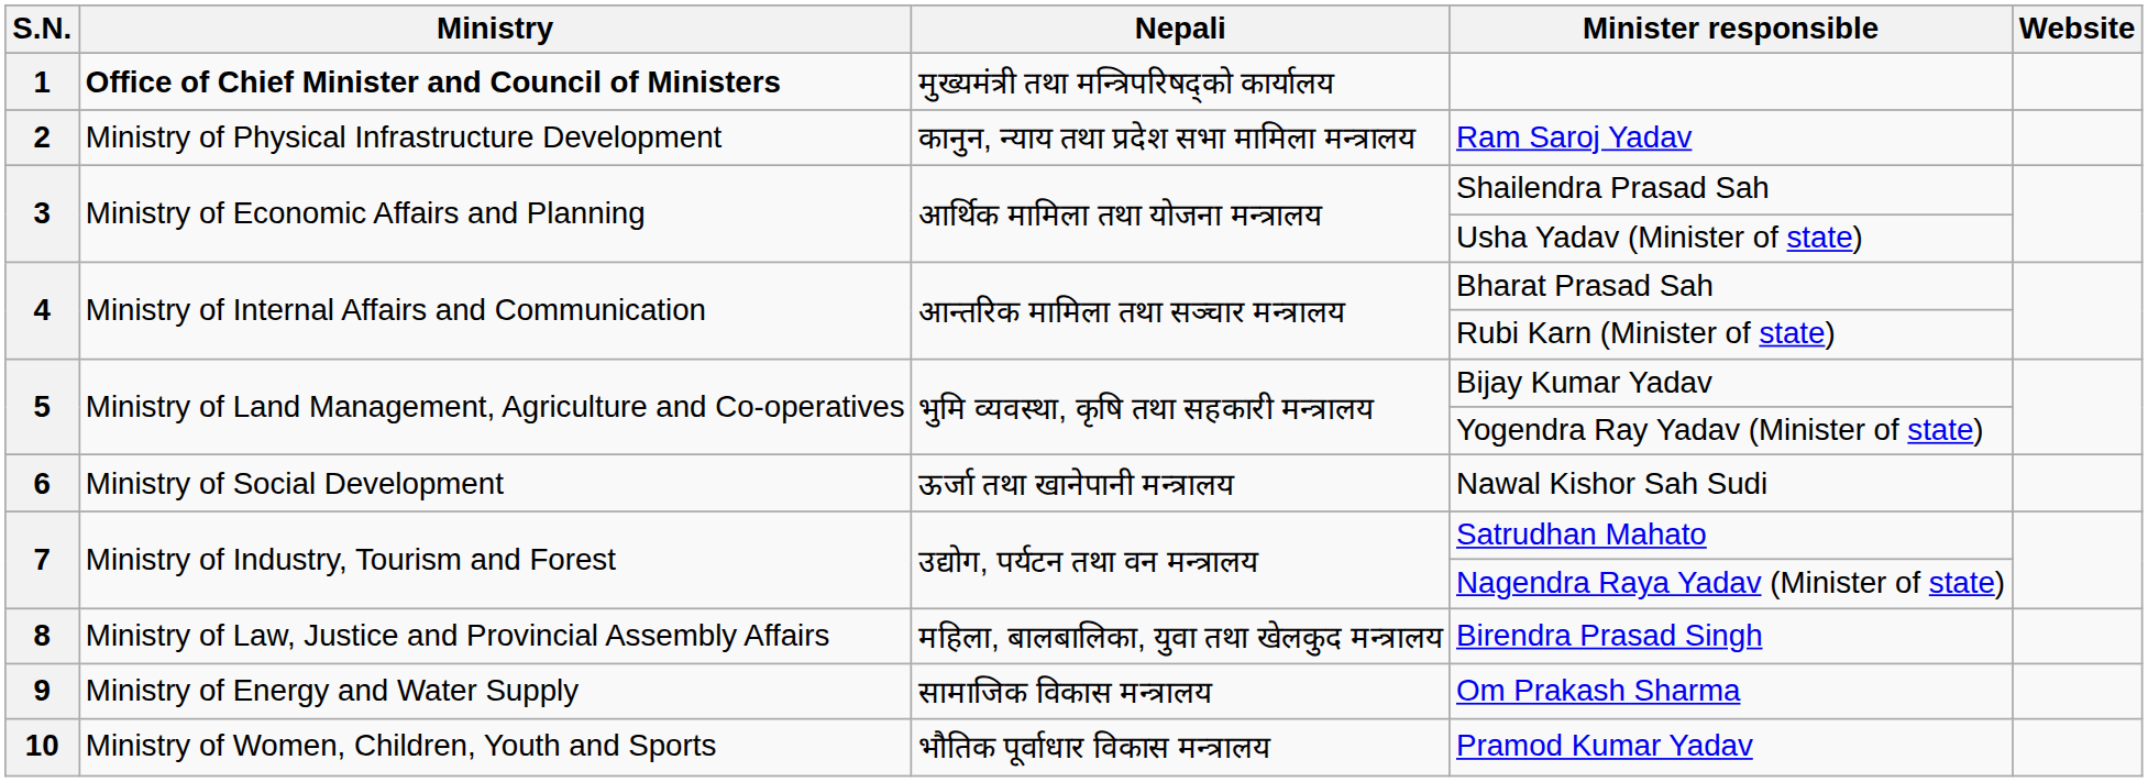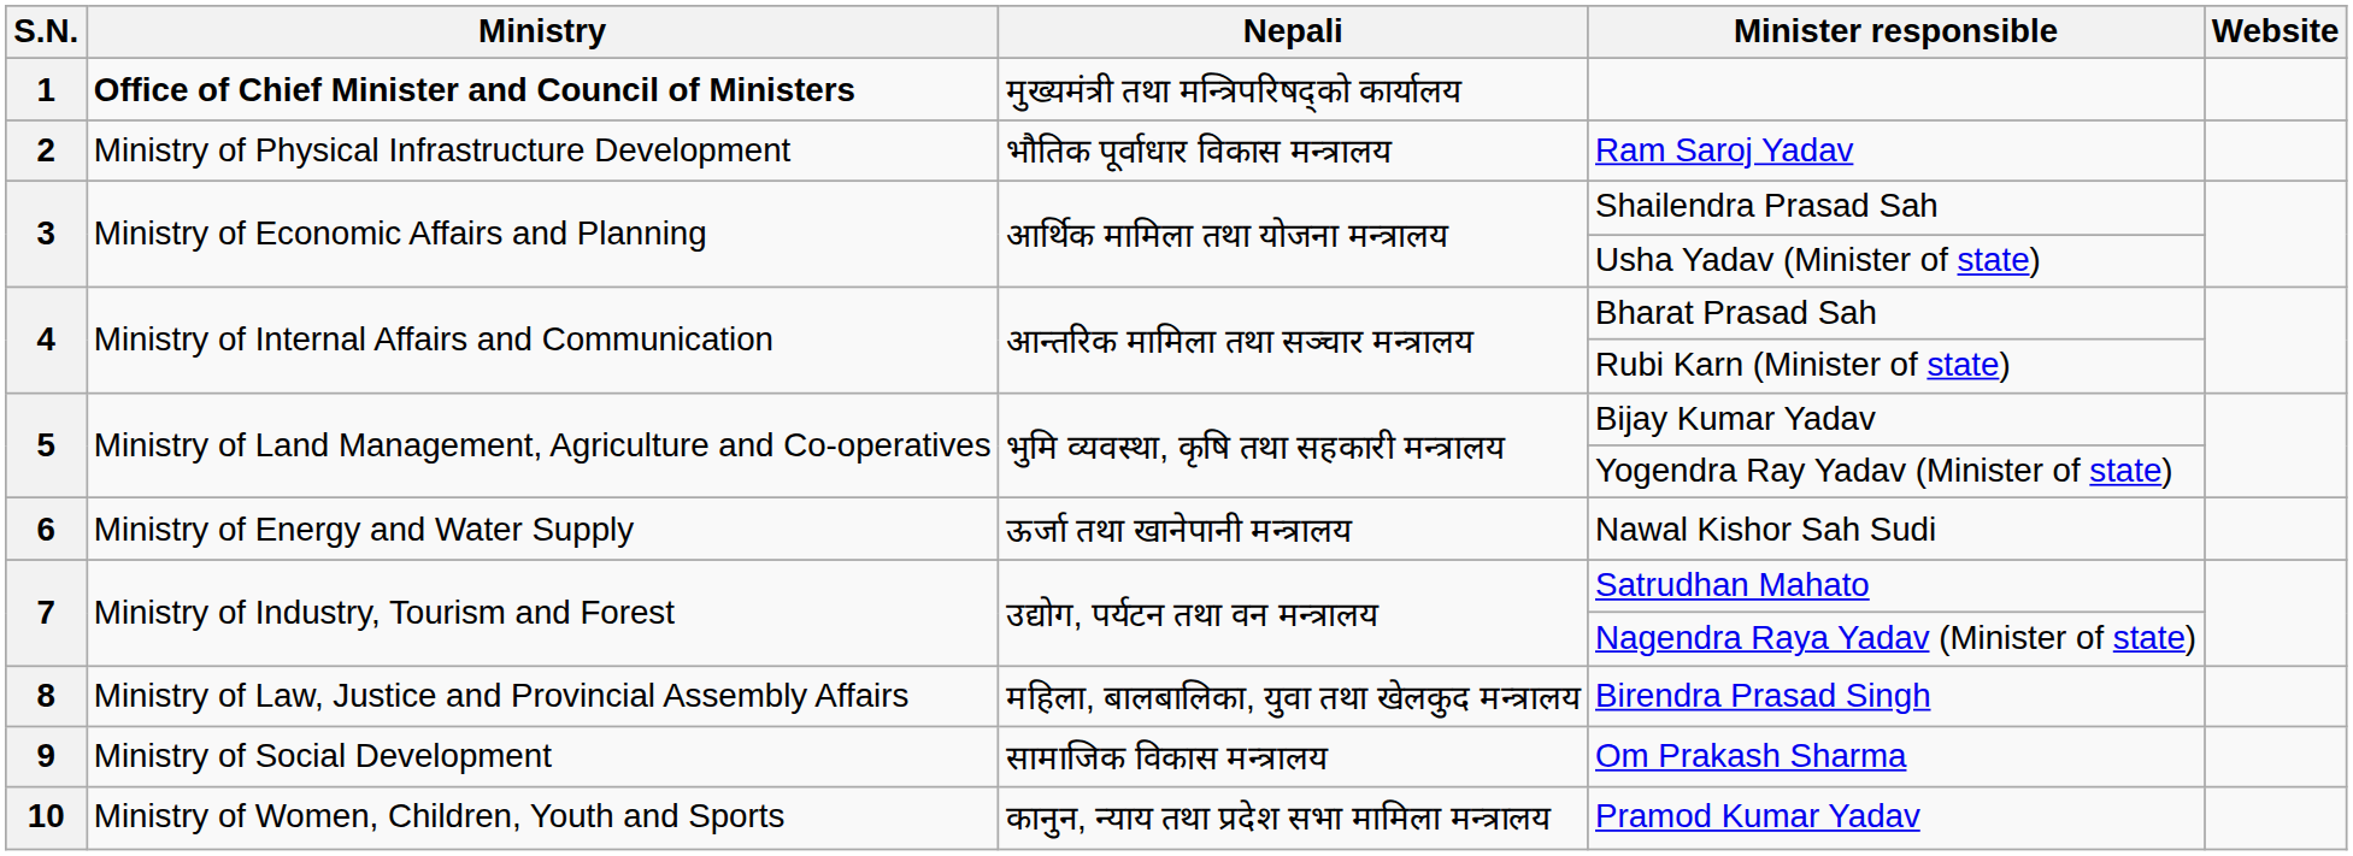Ram Saroj Yadav | Nepali: कानुन, न्याय तथा प्रदेश सभा मामिला मन्त्रालय -> भौतिक पूर्वाधार विकास मन्त्रालय
Nawal Kishor Sah Sudi | Ministry: Ministry of Social Development -> Ministry of Energy and Water Supply
Om Prakash Sharma | Ministry: Ministry of Energy and Water Supply -> Ministry of Social Development
Pramod Kumar Yadav | Nepali: भौतिक पूर्वाधार विकास मन्त्रालय -> कानुन, न्याय तथा प्रदेश सभा मामिला मन्त्रालय
